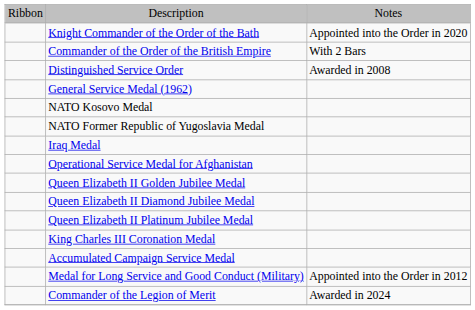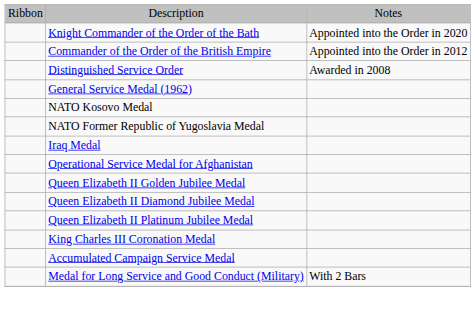Commander of the Order of the British Empire | column 3: With 2 Bars -> Appointed into the Order in 2012
Medal for Long Service and Good Conduct (Military) | column 3: Appointed into the Order in 2012 -> With 2 Bars
- row: Commander of the Legion of Merit | Awarded in 2024
